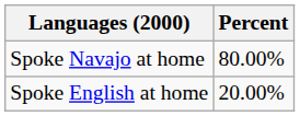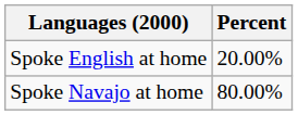rows swapped: Spoke Navajo at home <-> Spoke English at home
